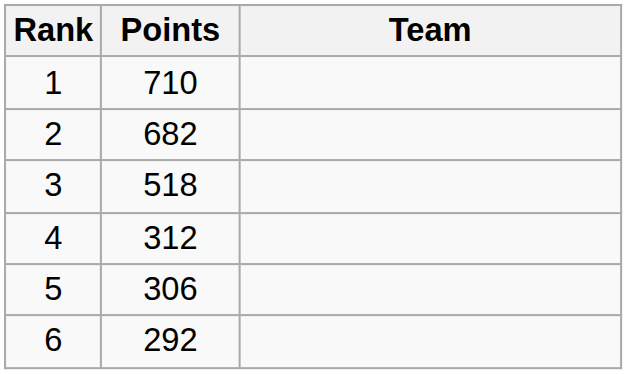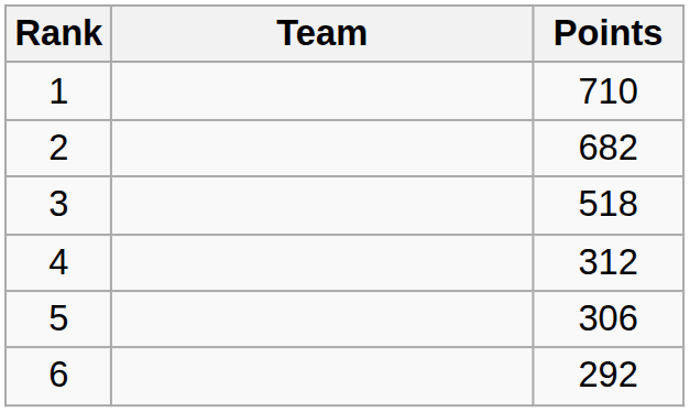columns swapped: Team <-> Points
